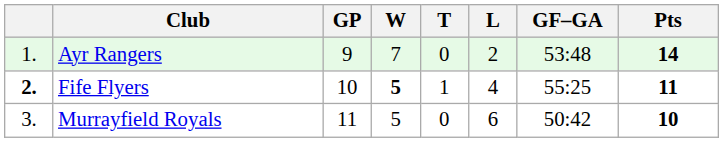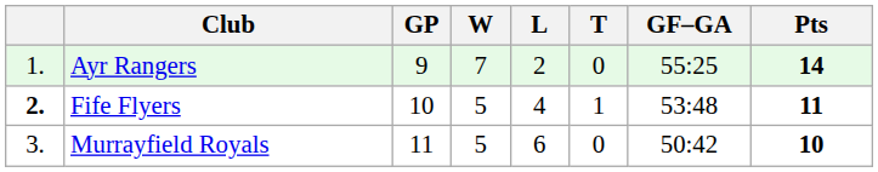columns swapped: T <-> L
Ayr Rangers | GF–GA: 53:48 -> 55:25
Fife Flyers | W: bold -> normal
Fife Flyers | GF–GA: 55:25 -> 53:48
